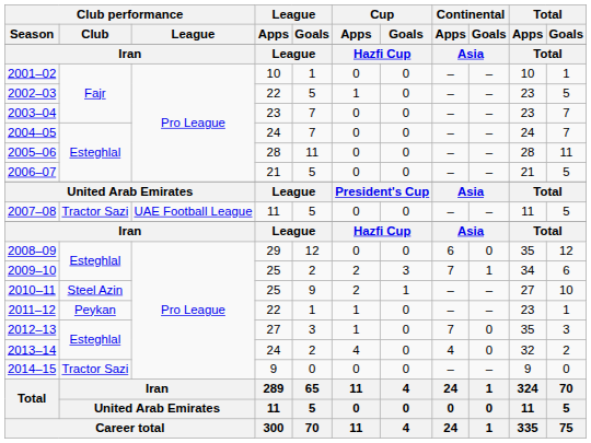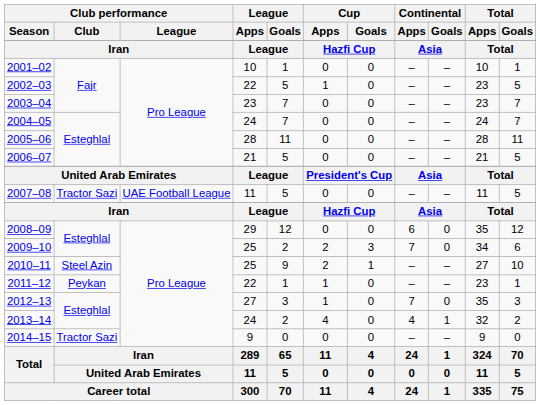2009–10 | Continental / Goals: 1 -> 0
2013–14 | Continental / Goals: 0 -> 1
